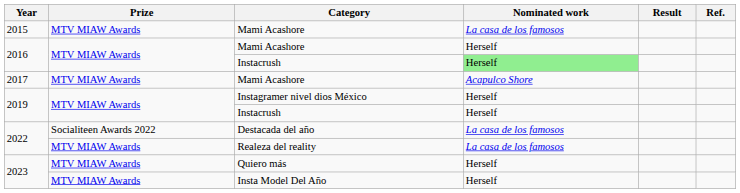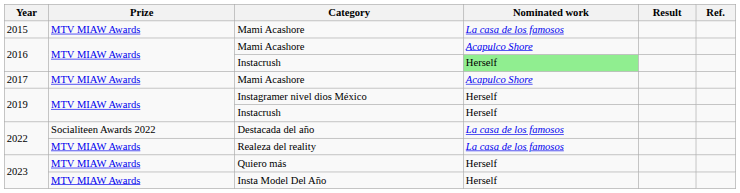2016 / Mami Acashore | Nominated work: Herself -> Acapulco Shore
